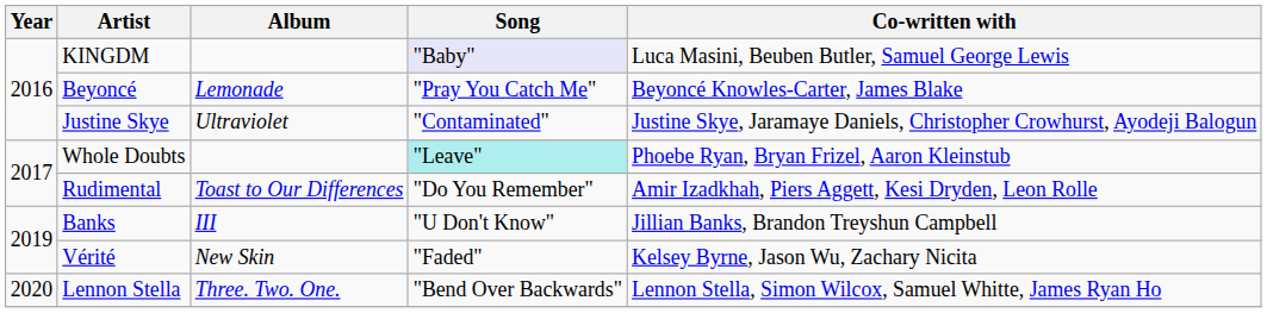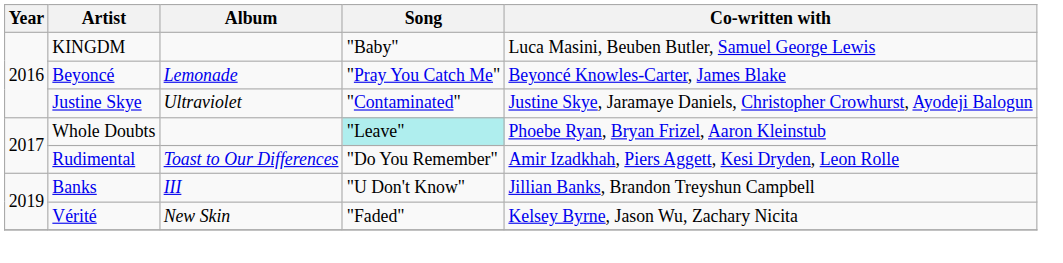KINGDM | Song: lavender background -> no background
- row: 2020 | Lennon Stella | Three. Two. One. | "Bend Over Backwards" | Lennon Stella, Simon Wilcox, Samuel Whitte, James Ryan Ho
